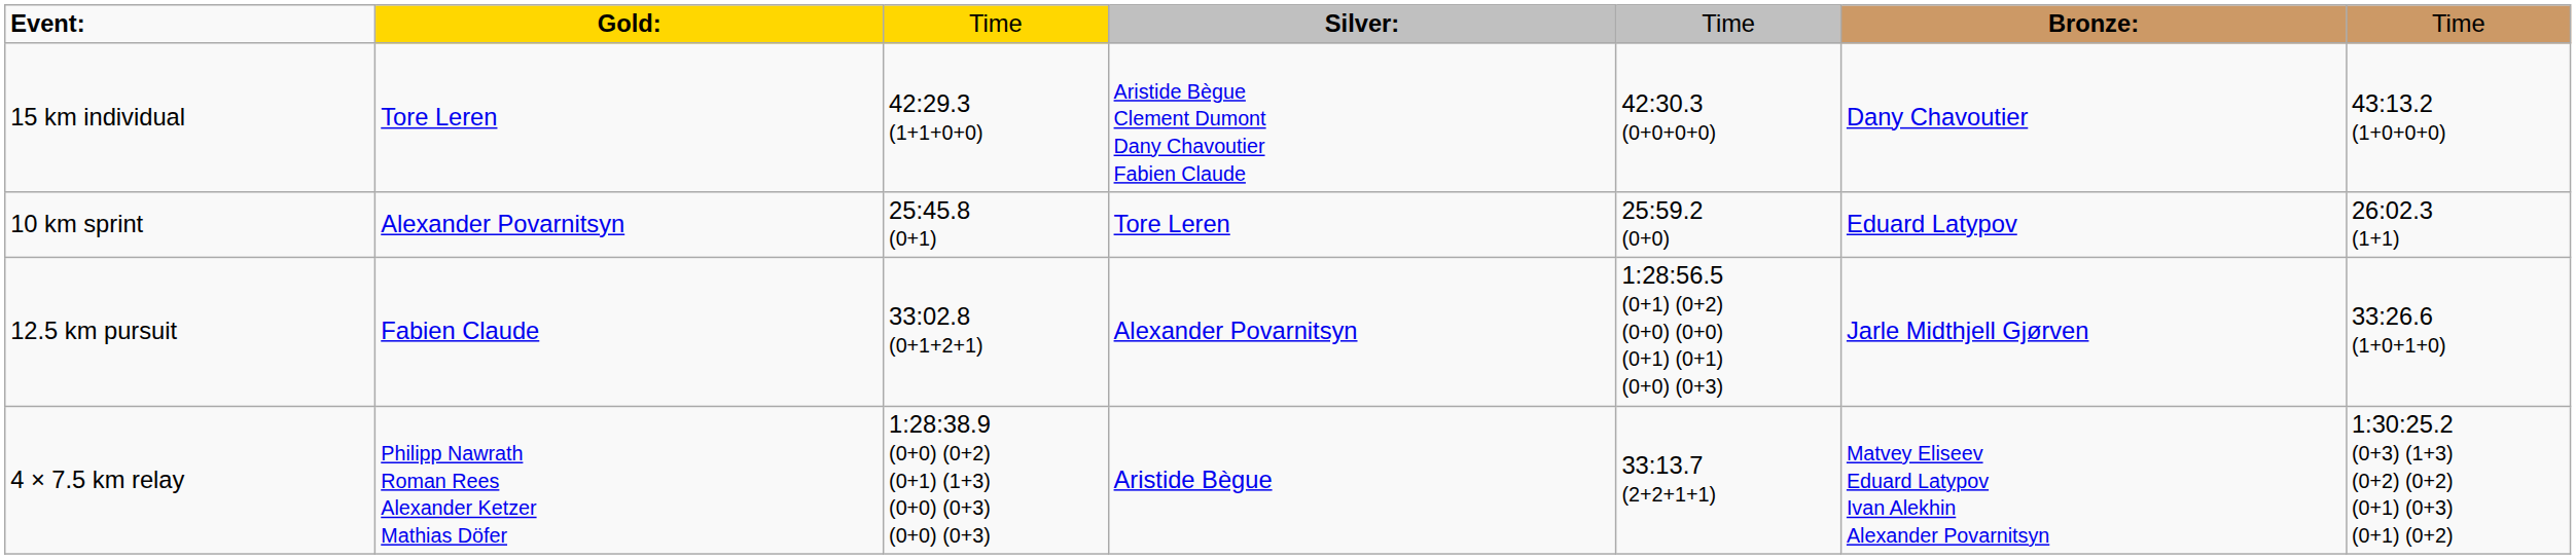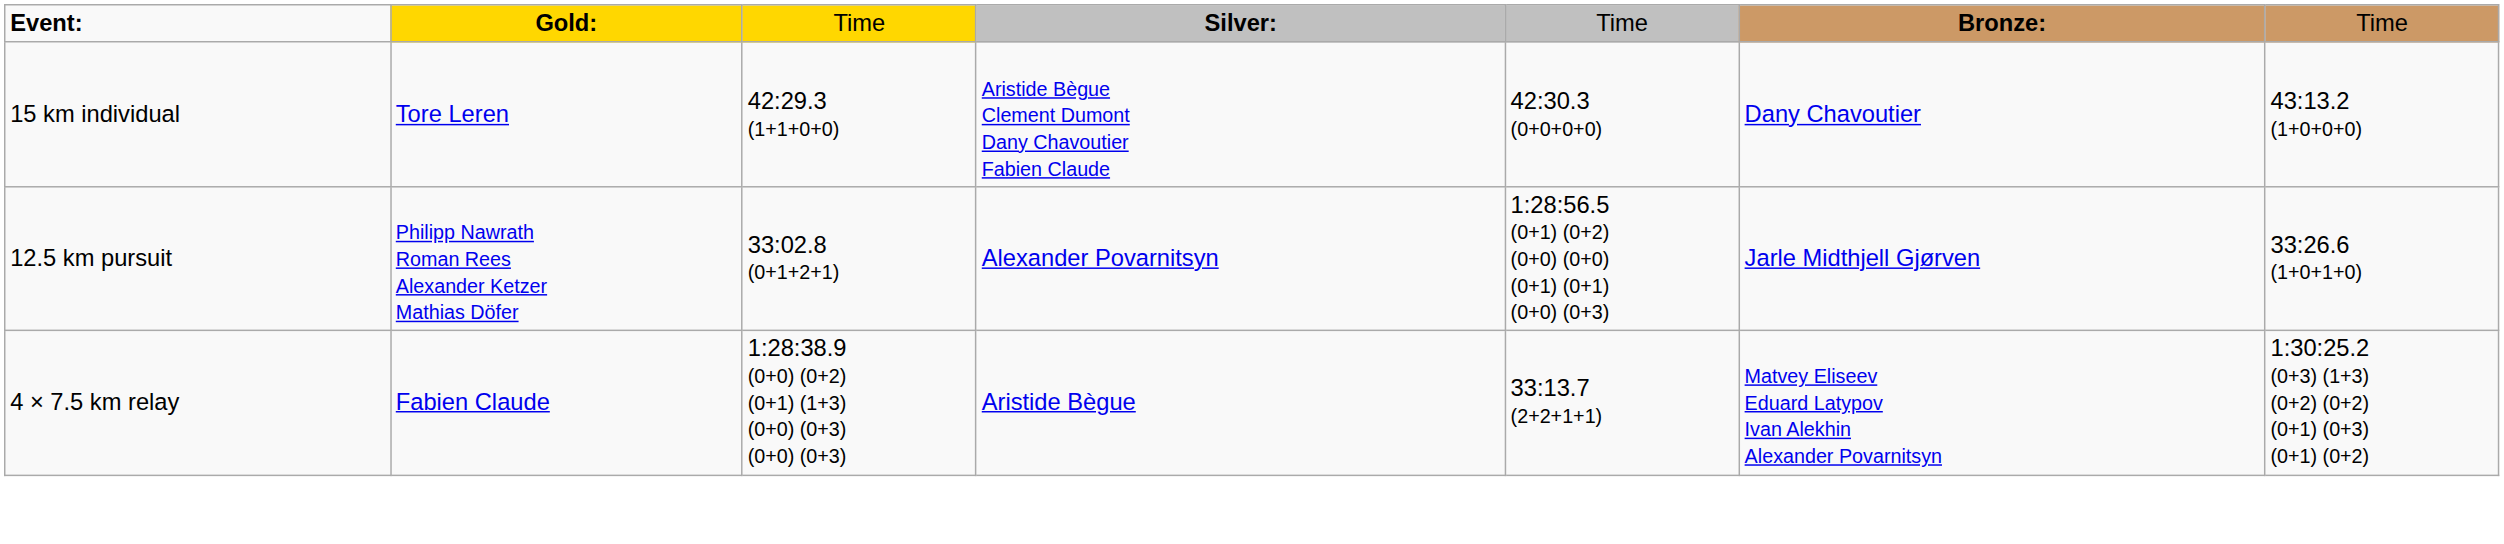- row: 10 km sprint | Alexander Povarnitsyn | 25:45.8 (0+1) | Tore Leren | 25:59.2 (0+0) | Eduard Latypov | 26:02.3 (1+1)
12.5 km pursuit | column 2: Fabien Claude -> Philipp Nawrath Roman Rees Alexander Ketzer Mathias Döfer
4 × 7.5 km relay | column 2: Philipp Nawrath Roman Rees Alexander Ketzer Mathias Döfer -> Fabien Claude
